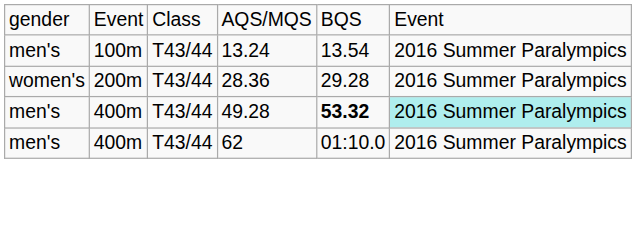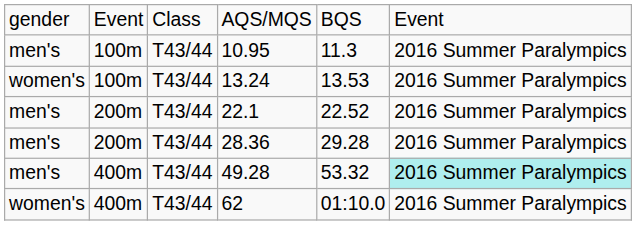+ row: men's | 100m | T43/44 | 10.95 | 11.3 | 2016 Summer Paralympics
13.24 | column 1: men's -> women's
13.24 | column 5: 13.54 -> 13.53
+ row: men's | 200m | T43/44 | 22.1 | 22.52 | 2016 Summer Paralympics
28.36 | column 1: women's -> men's
49.28 | column 5: bold -> normal
62 | column 1: men's -> women's
